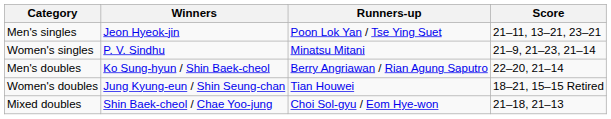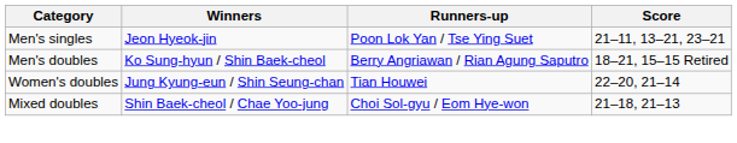- row: Women's singles | P. V. Sindhu | Minatsu Mitani | 21–9, 21–23, 21–14
Men's doubles | Score: 22–20, 21–14 -> 18–21, 15–15 Retired
Women's doubles | Score: 18–21, 15–15 Retired -> 22–20, 21–14
